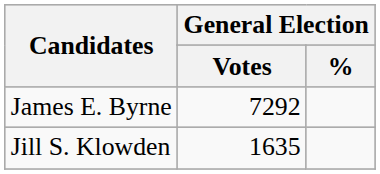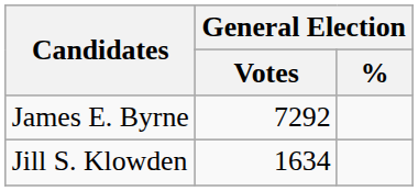Jill S. Klowden | General Election / Votes: 1635 -> 1634
